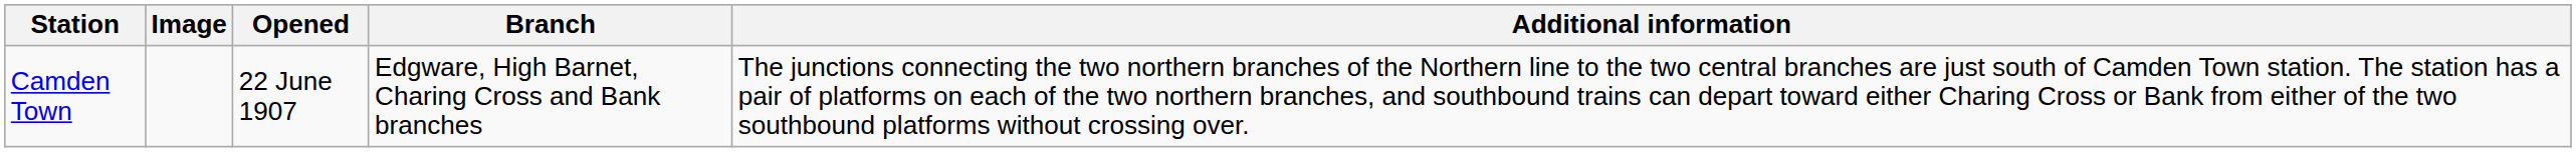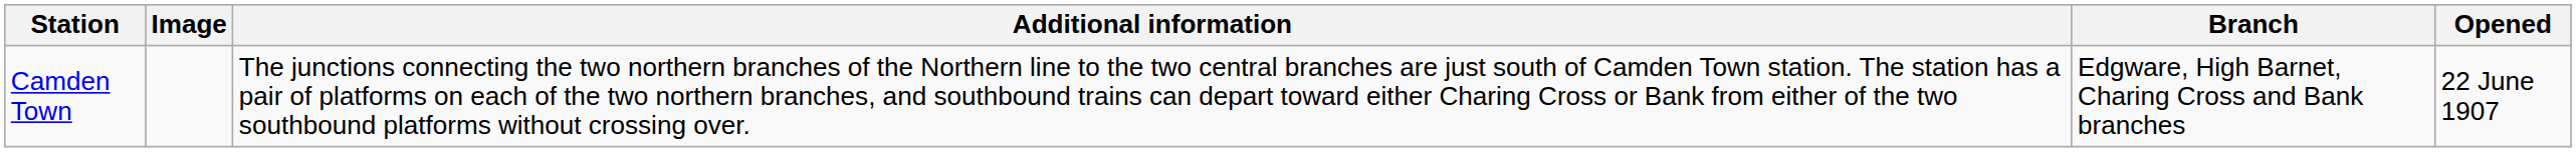columns swapped: Opened <-> Additional information
